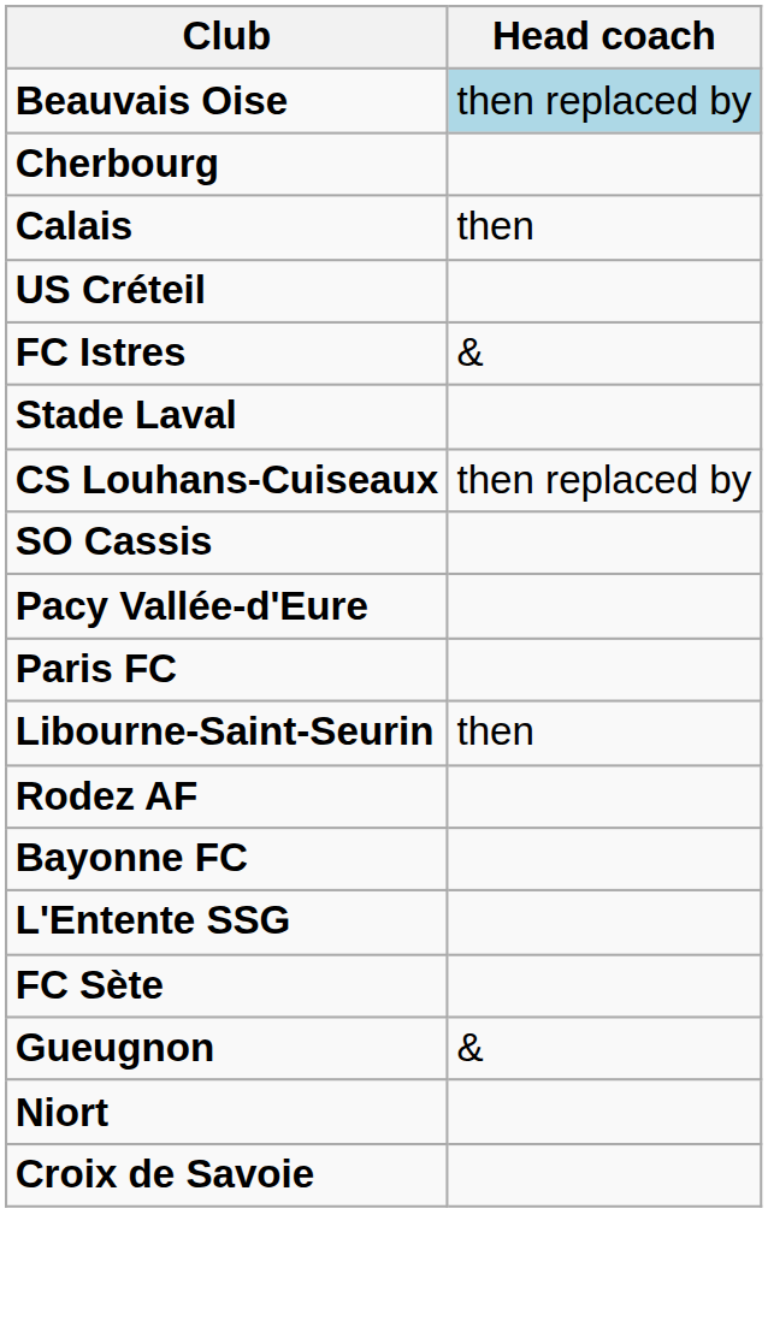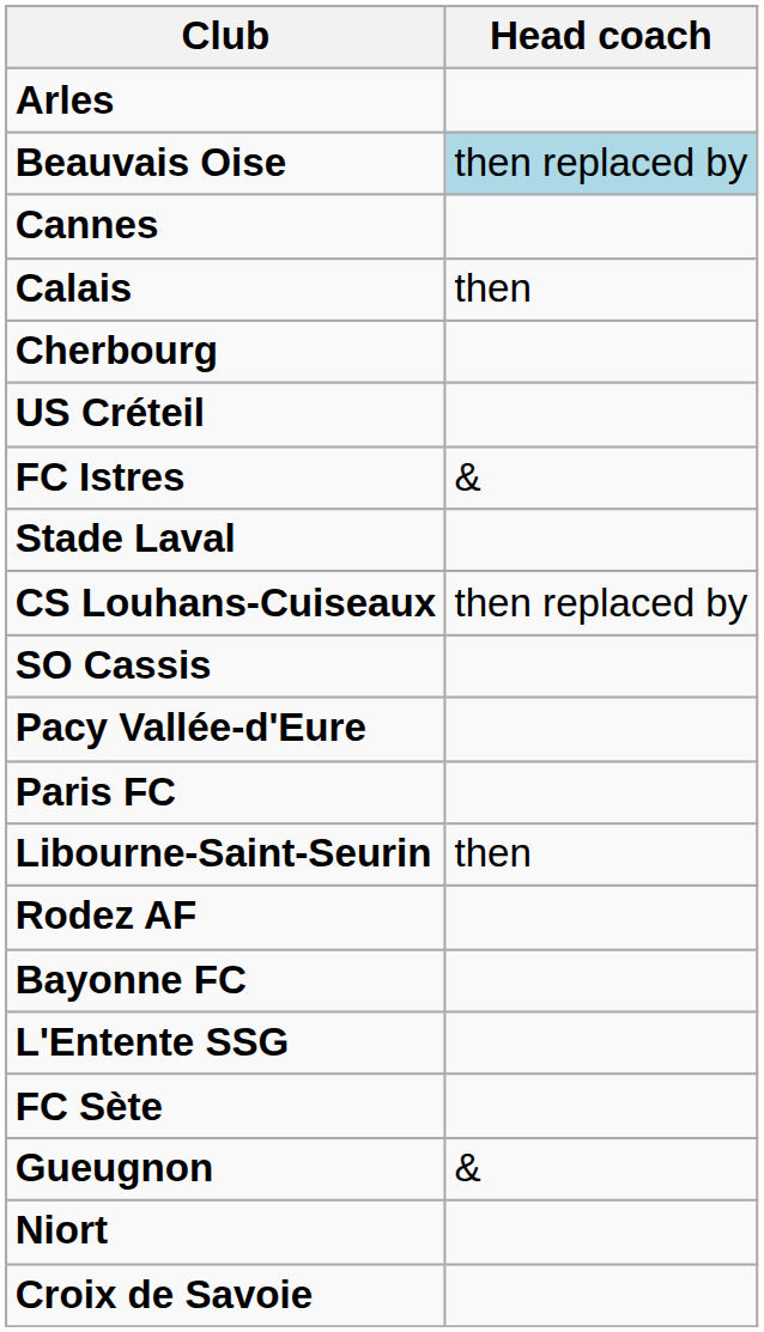+ row: Arles
+ row: Cannes
rows swapped: Calais <-> Cherbourg
